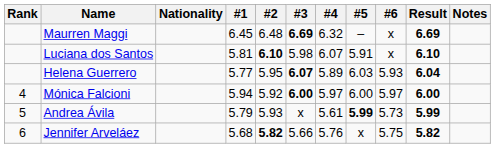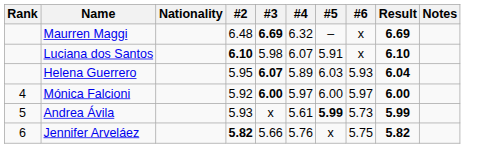- column: #1 | 6.45 | 5.81 | 5.77 | 5.94 | 5.79 | 5.68
